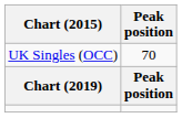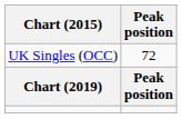UK Singles (OCC) | Peak position: 70 -> 72
